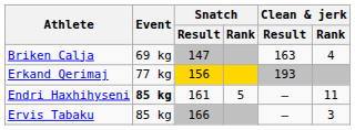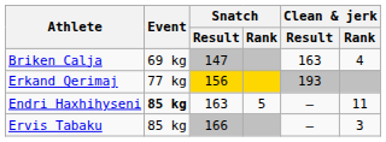Endri Haxhihyseni | Snatch / Result: 161 -> 163
